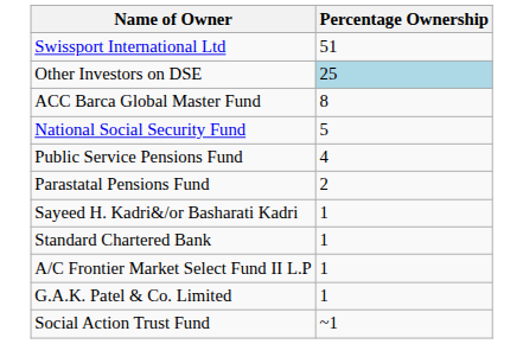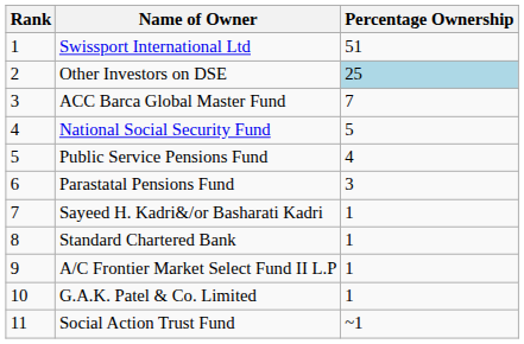+ column: Rank | 1 | 2 | 3 | 4 | 5 | 6 | 7 | 8 | 9 | 10 | 11
ACC Barca Global Master Fund | Percentage Ownership: 8 -> 7
Parastatal Pensions Fund | Percentage Ownership: 2 -> 3
